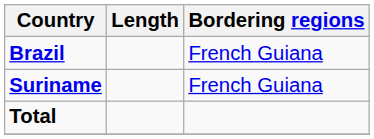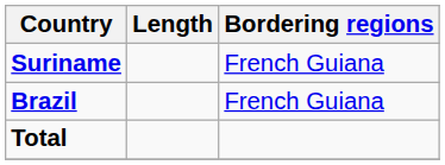rows swapped: Suriname <-> Brazil
